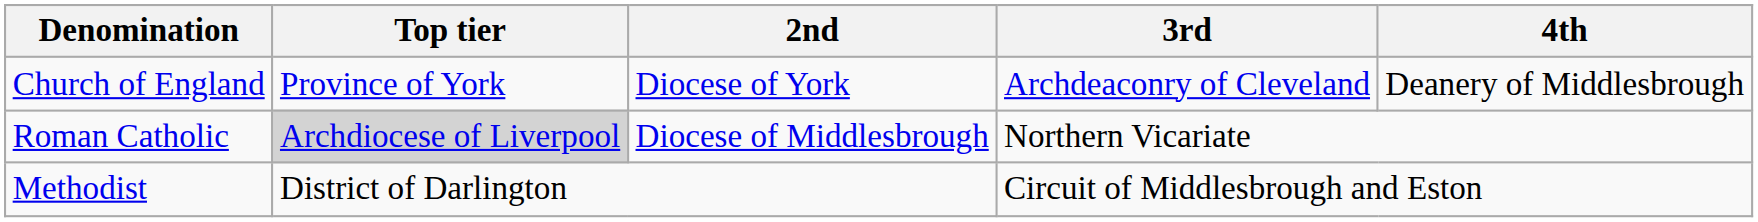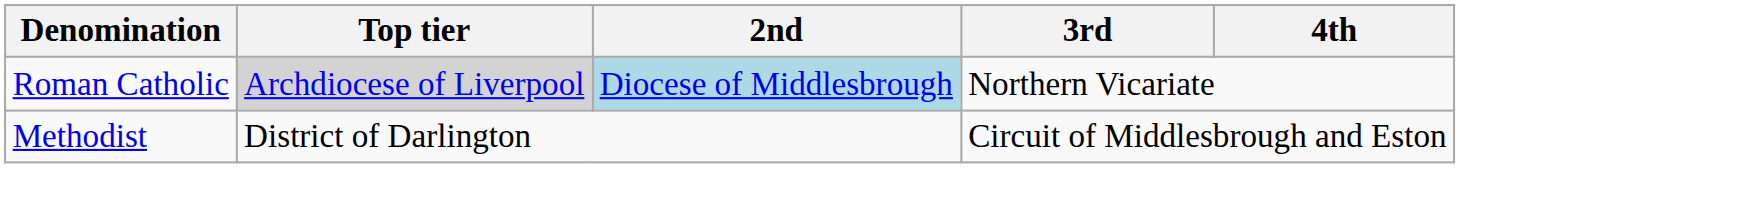- row: Church of England | Province of York | Diocese of York | Archdeaconry of Cleveland | Deanery of Middlesbrough
Roman Catholic | 2nd: no background -> lightblue background
